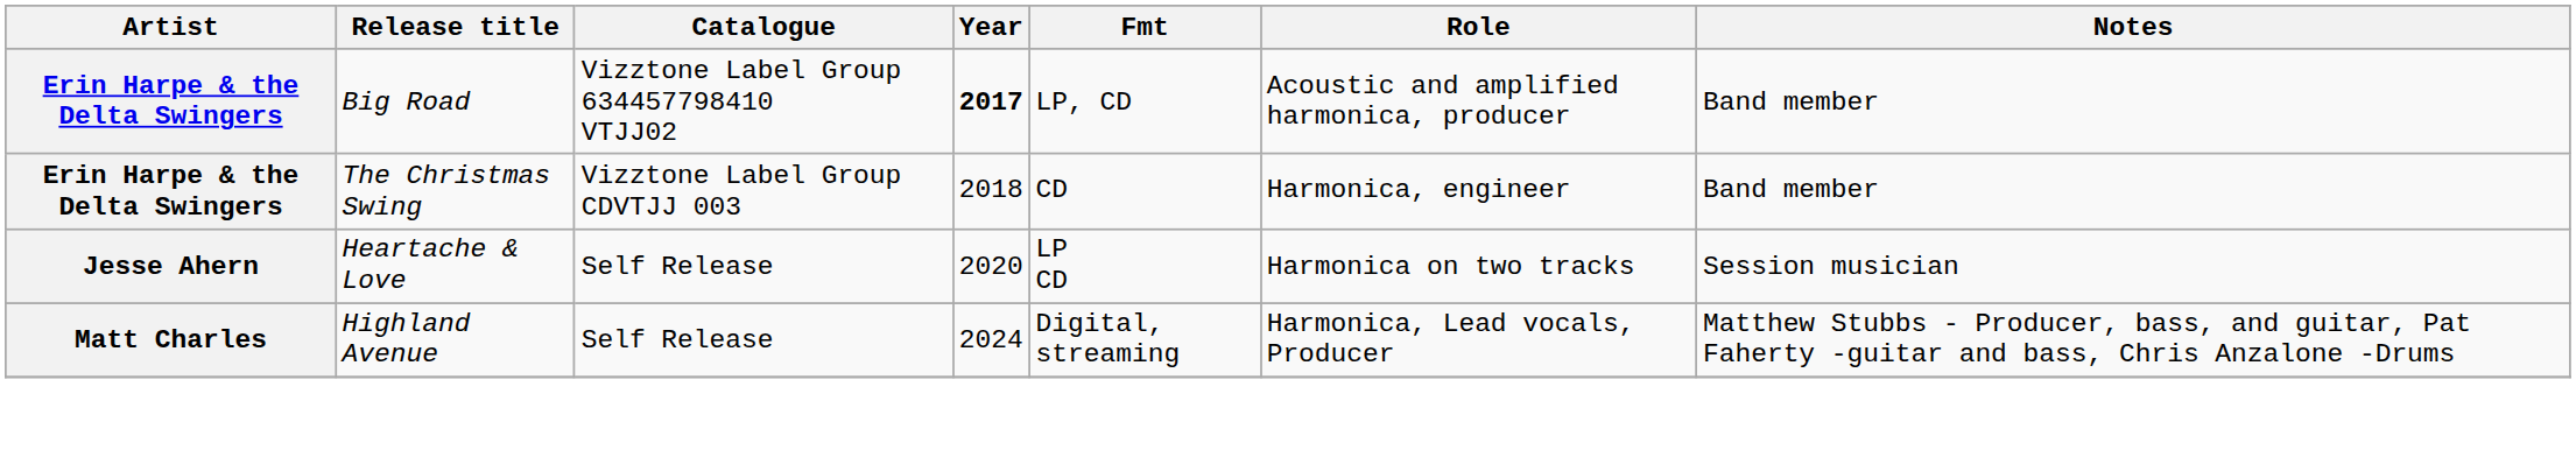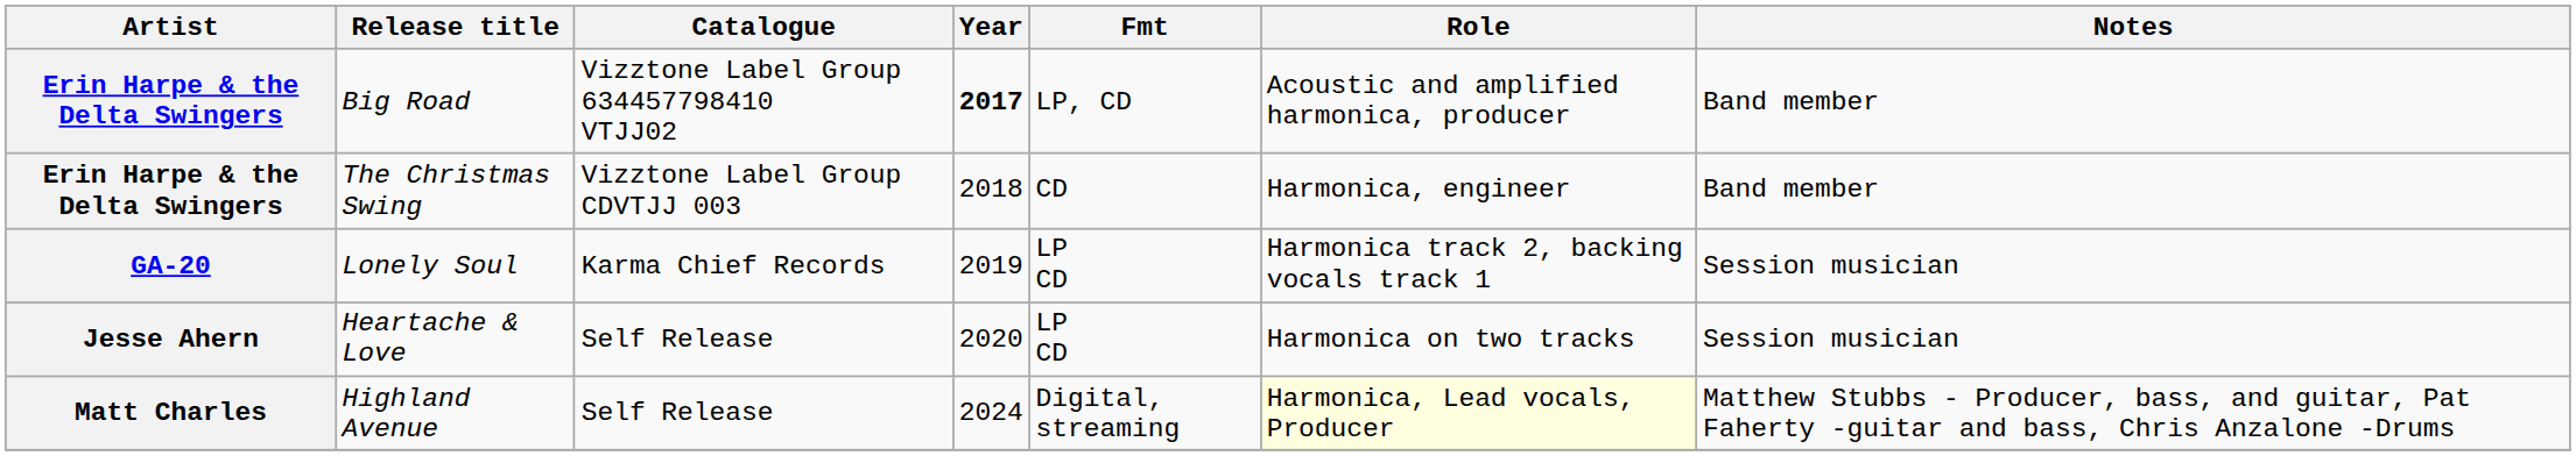+ row: GA-20 | Lonely Soul | Karma Chief Records | 2019 | LP CD | Harmonica track 2, backing vocals track 1 | Session musician
Highland Avenue | Role: no background -> lightyellow background
